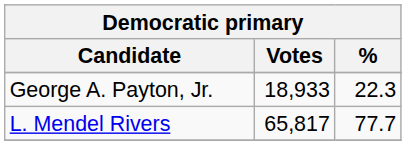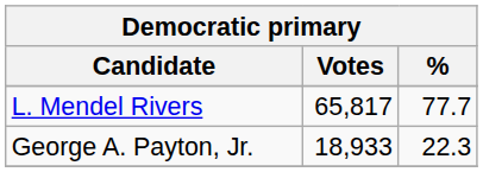rows swapped: L. Mendel Rivers <-> George A. Payton, Jr.
